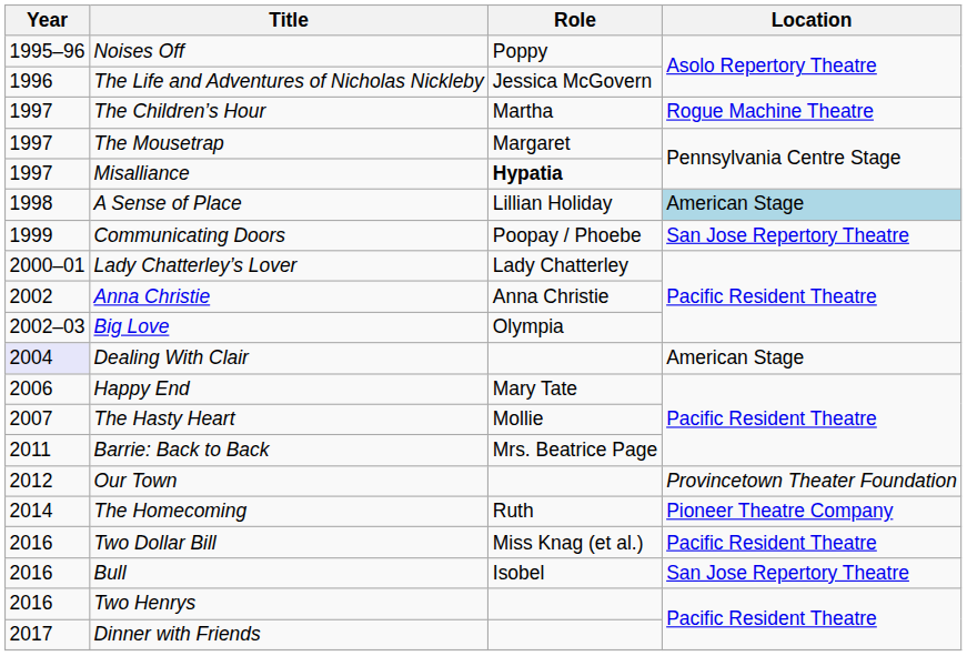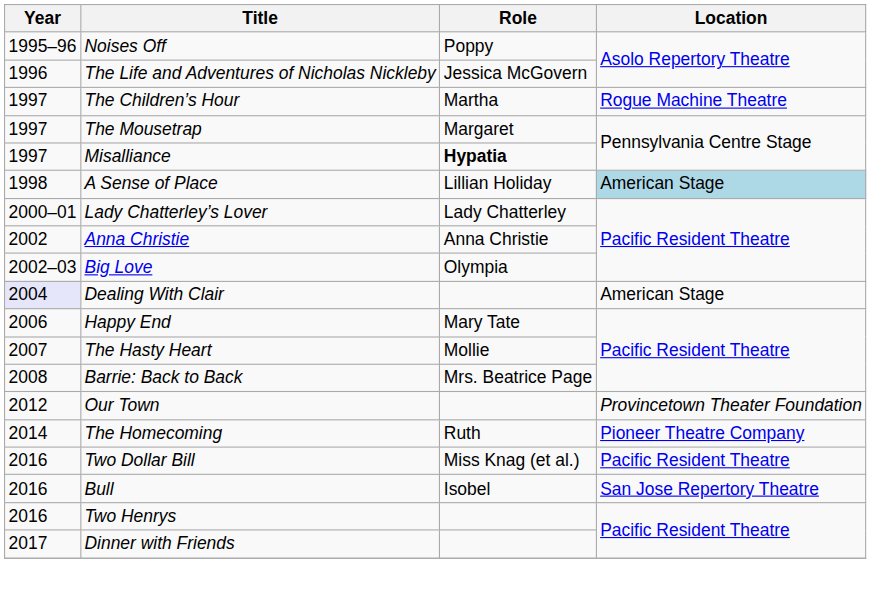- row: 1999 | Communicating Doors | Poopay / Phoebe | San Jose Repertory Theatre
Barrie: Back to Back | Year: 2011 -> 2008
